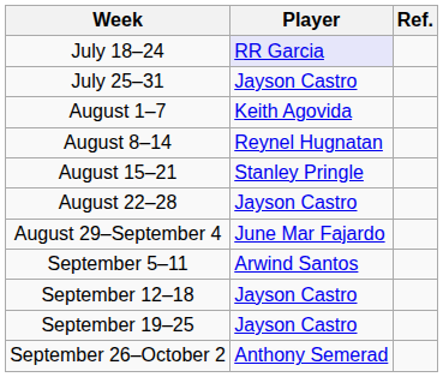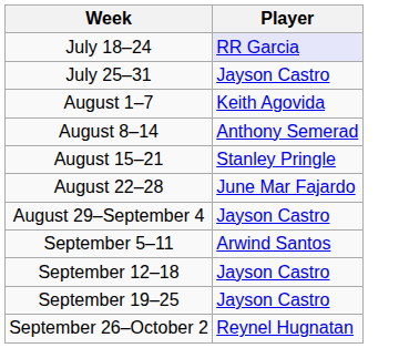- column: Ref.
August 8–14 | Player: Reynel Hugnatan -> Anthony Semerad
August 22–28 | Player: Jayson Castro -> June Mar Fajardo
August 29–September 4 | Player: June Mar Fajardo -> Jayson Castro
September 26–October 2 | Player: Anthony Semerad -> Reynel Hugnatan
